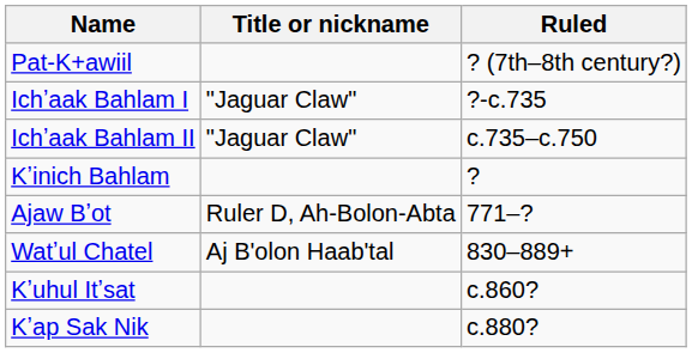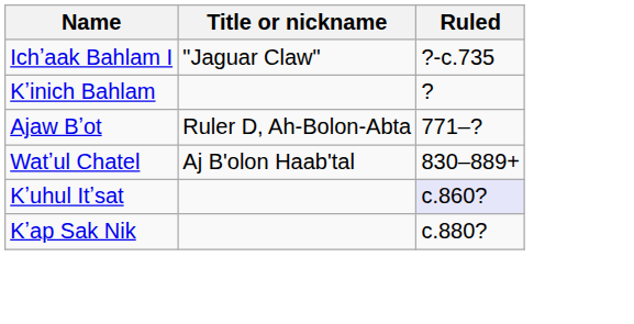- row: Pat-K+awiil | ? (7th–8th century?)
- row: Ichʼaak Bahlam II | "Jaguar Claw" | c.735–c.750
Kʼuhul Itʼsat | Ruled: no background -> lavender background
